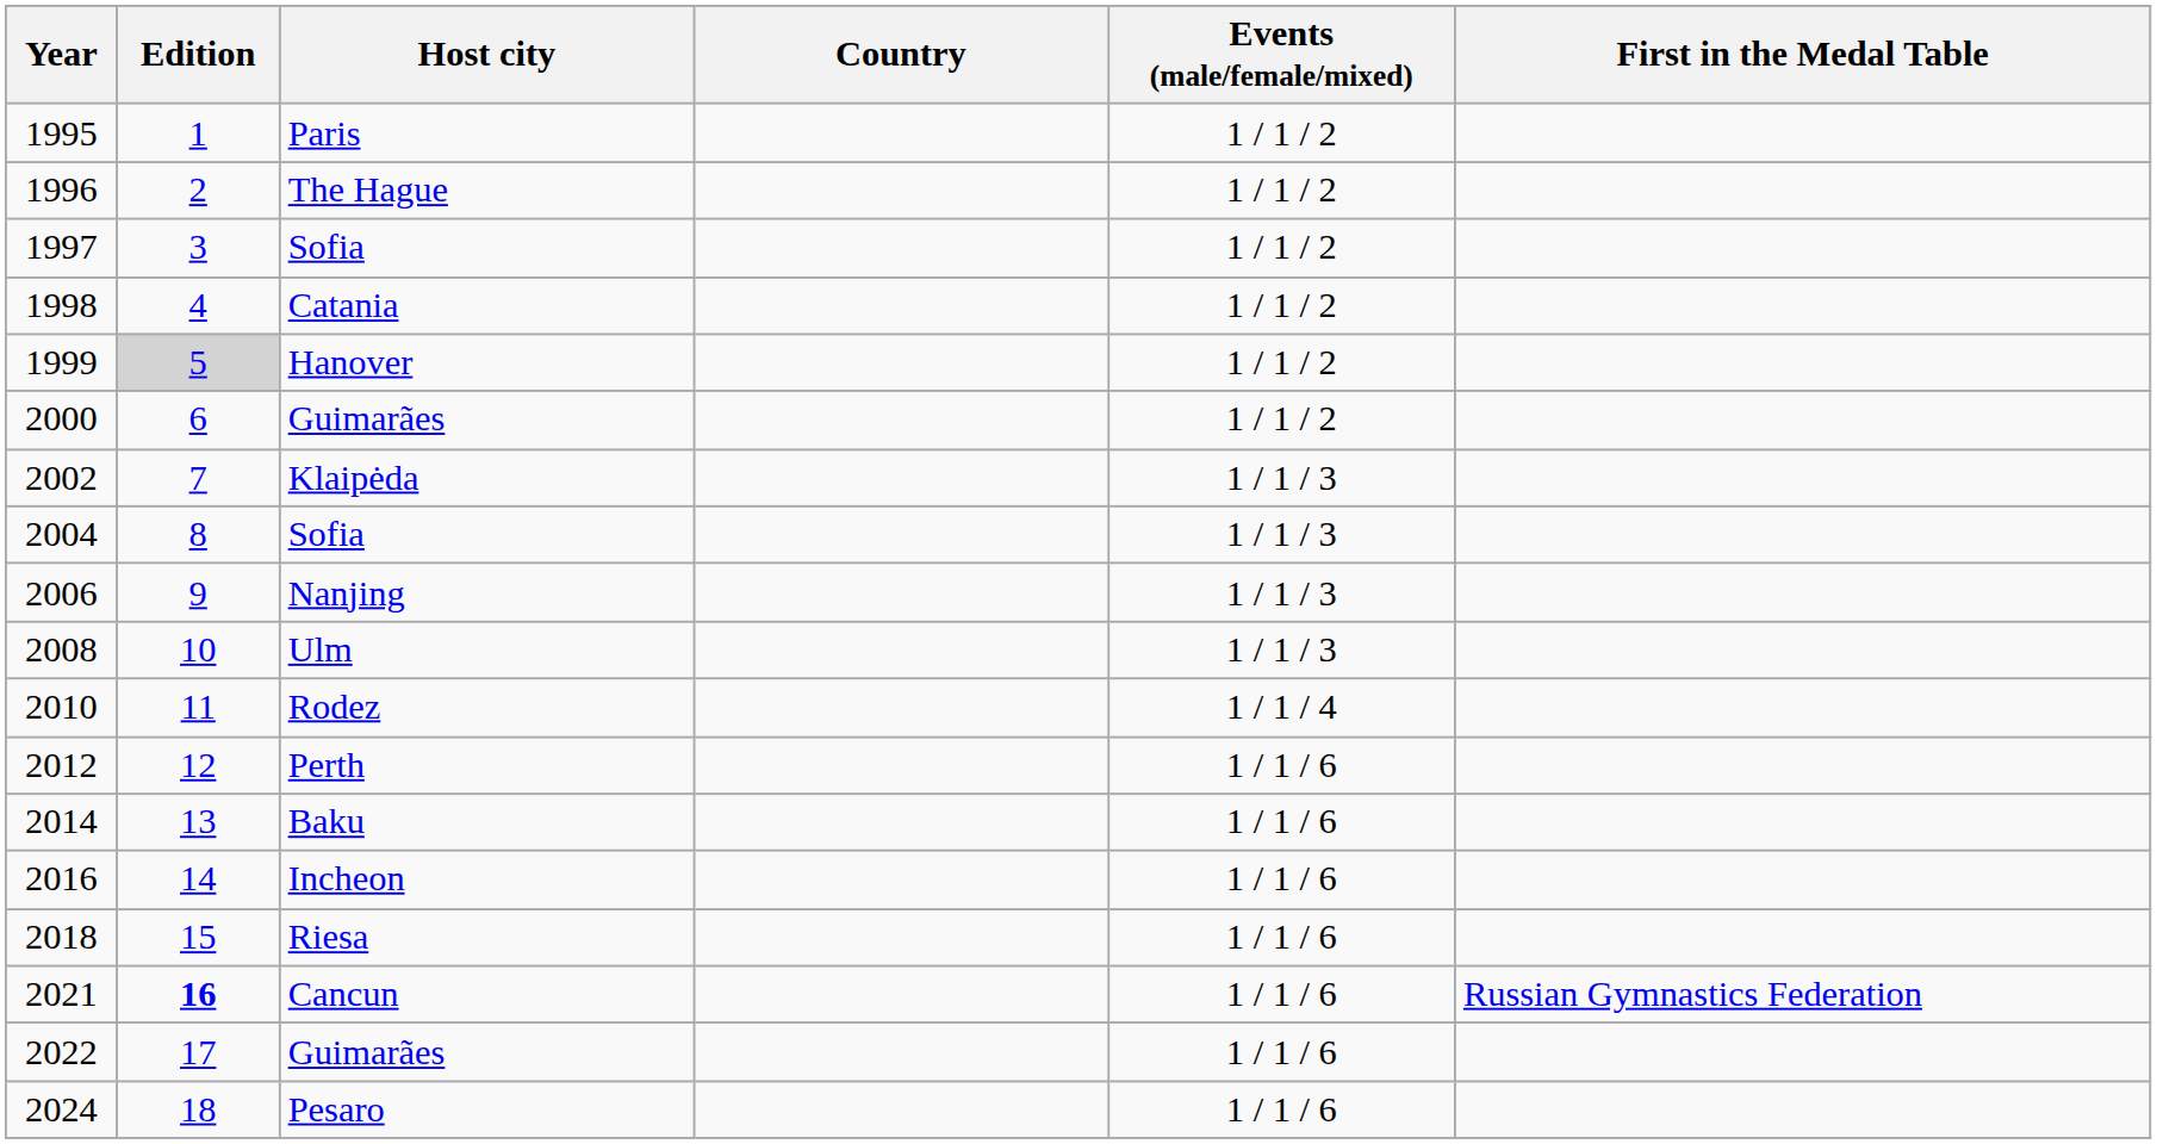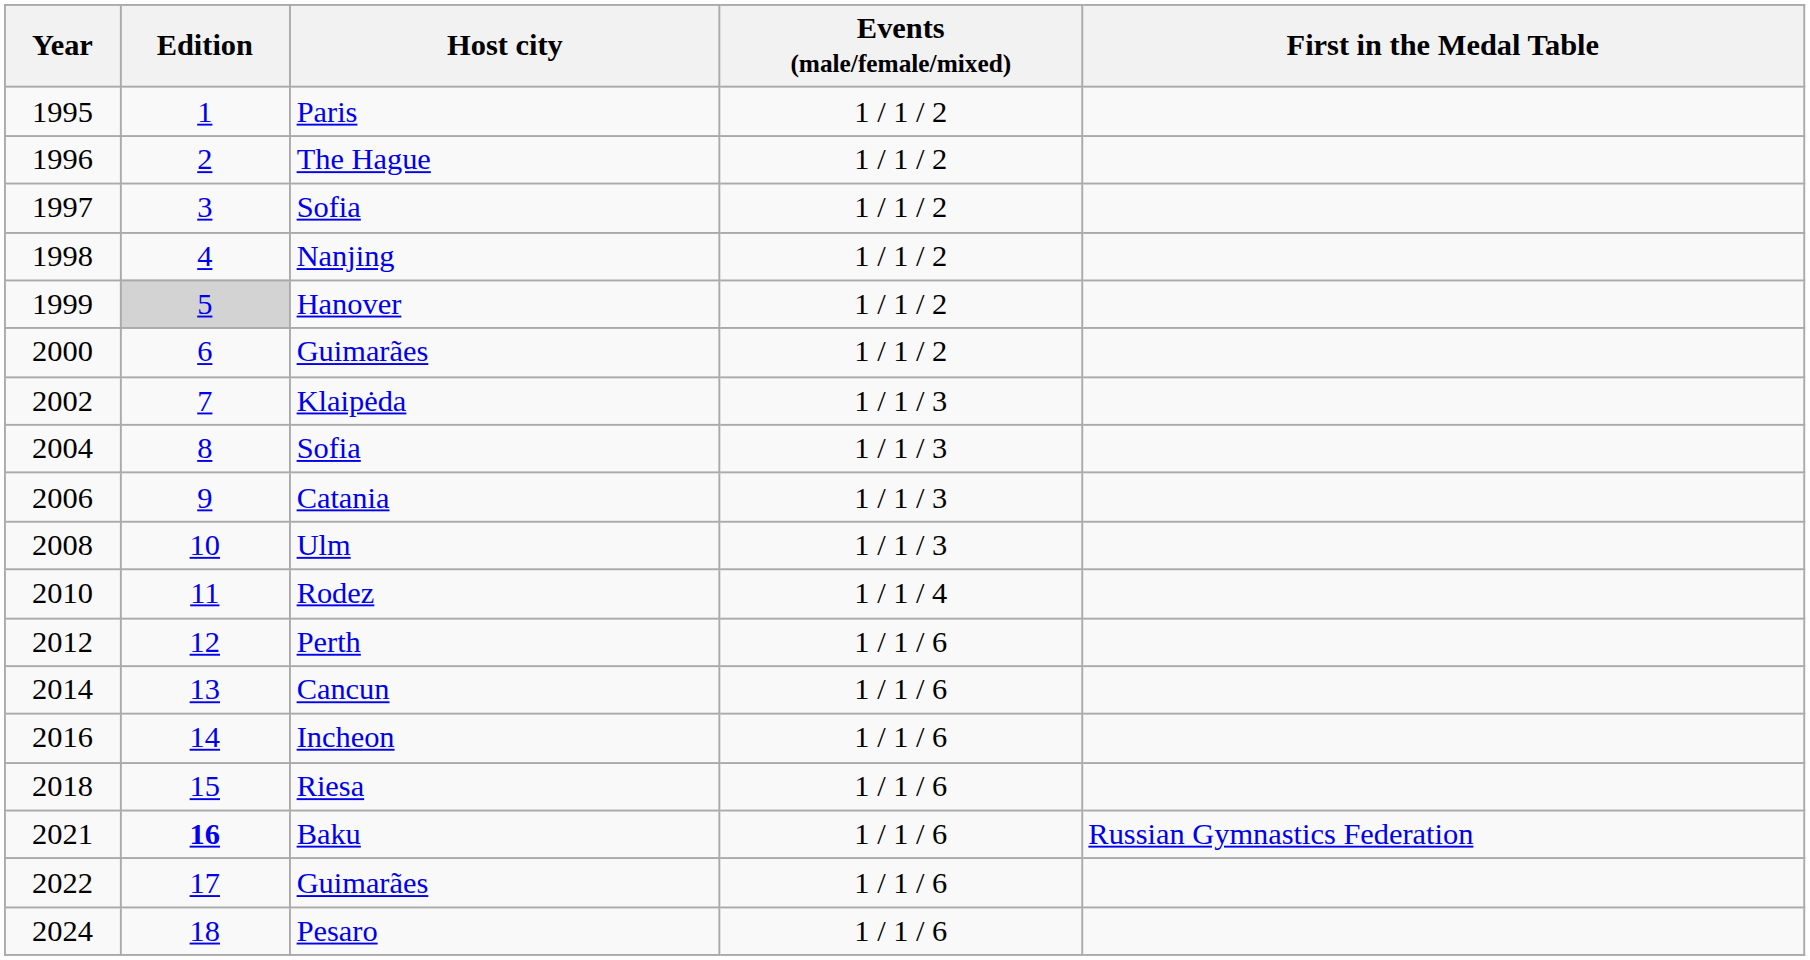- column: Country
1998 | Host city: Catania -> Nanjing
2006 | Host city: Nanjing -> Catania
2014 | Host city: Baku -> Cancun
2021 | Host city: Cancun -> Baku
